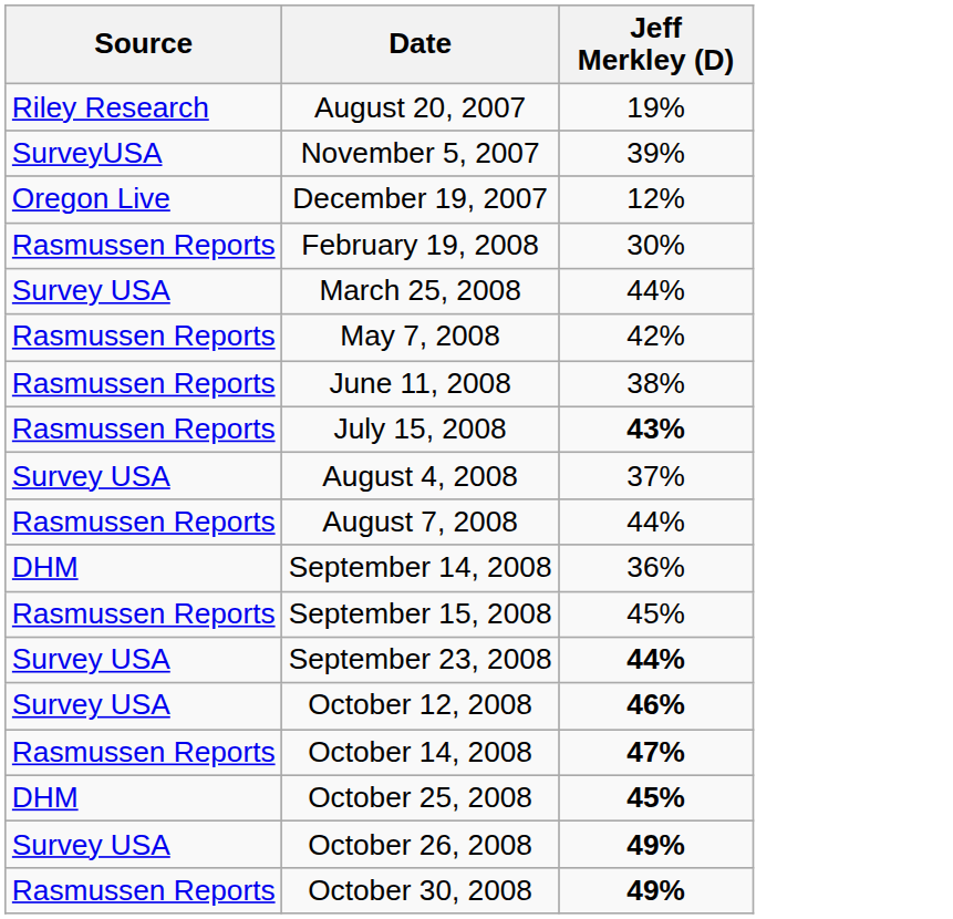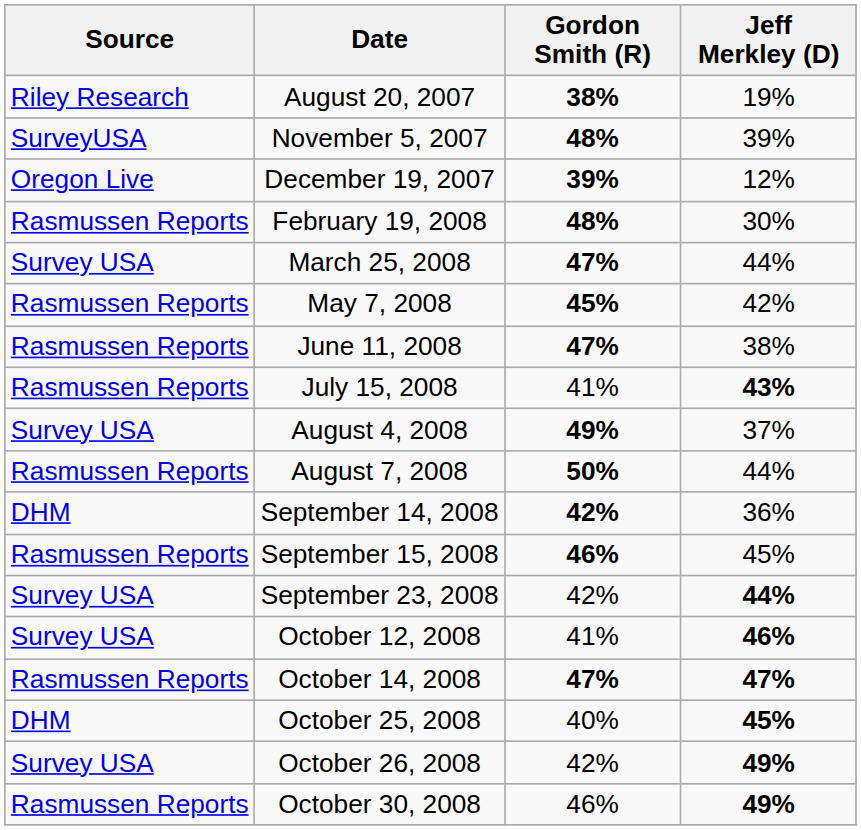+ column: Gordon Smith (R) | 38% | 48% | 39% | 48% | 47% | 45% | 47% | 41% | 49% | 50% | 42% | 46% | 42% | 41% | 47% | 40% | 42% | 46%
